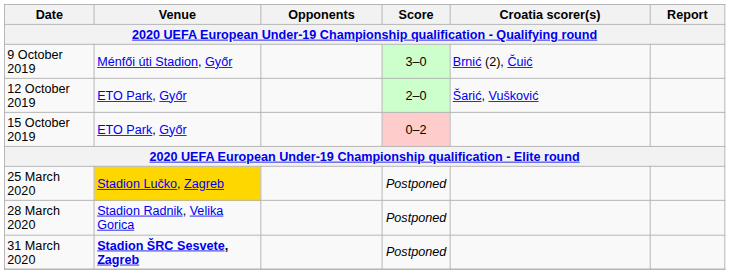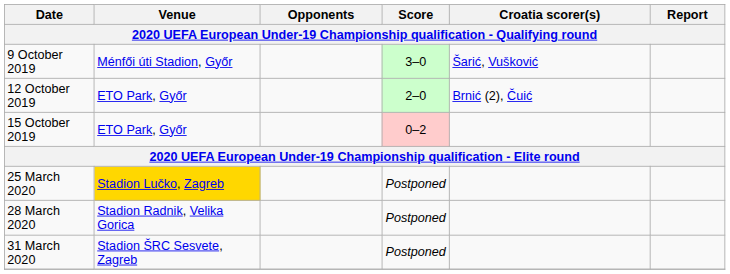9 October 2019 | Croatia scorer(s): Brnić (2), Čuić -> Šarić, Vušković
12 October 2019 | Croatia scorer(s): Šarić, Vušković -> Brnić (2), Čuić
31 March 2020 | Venue: bold -> normal
